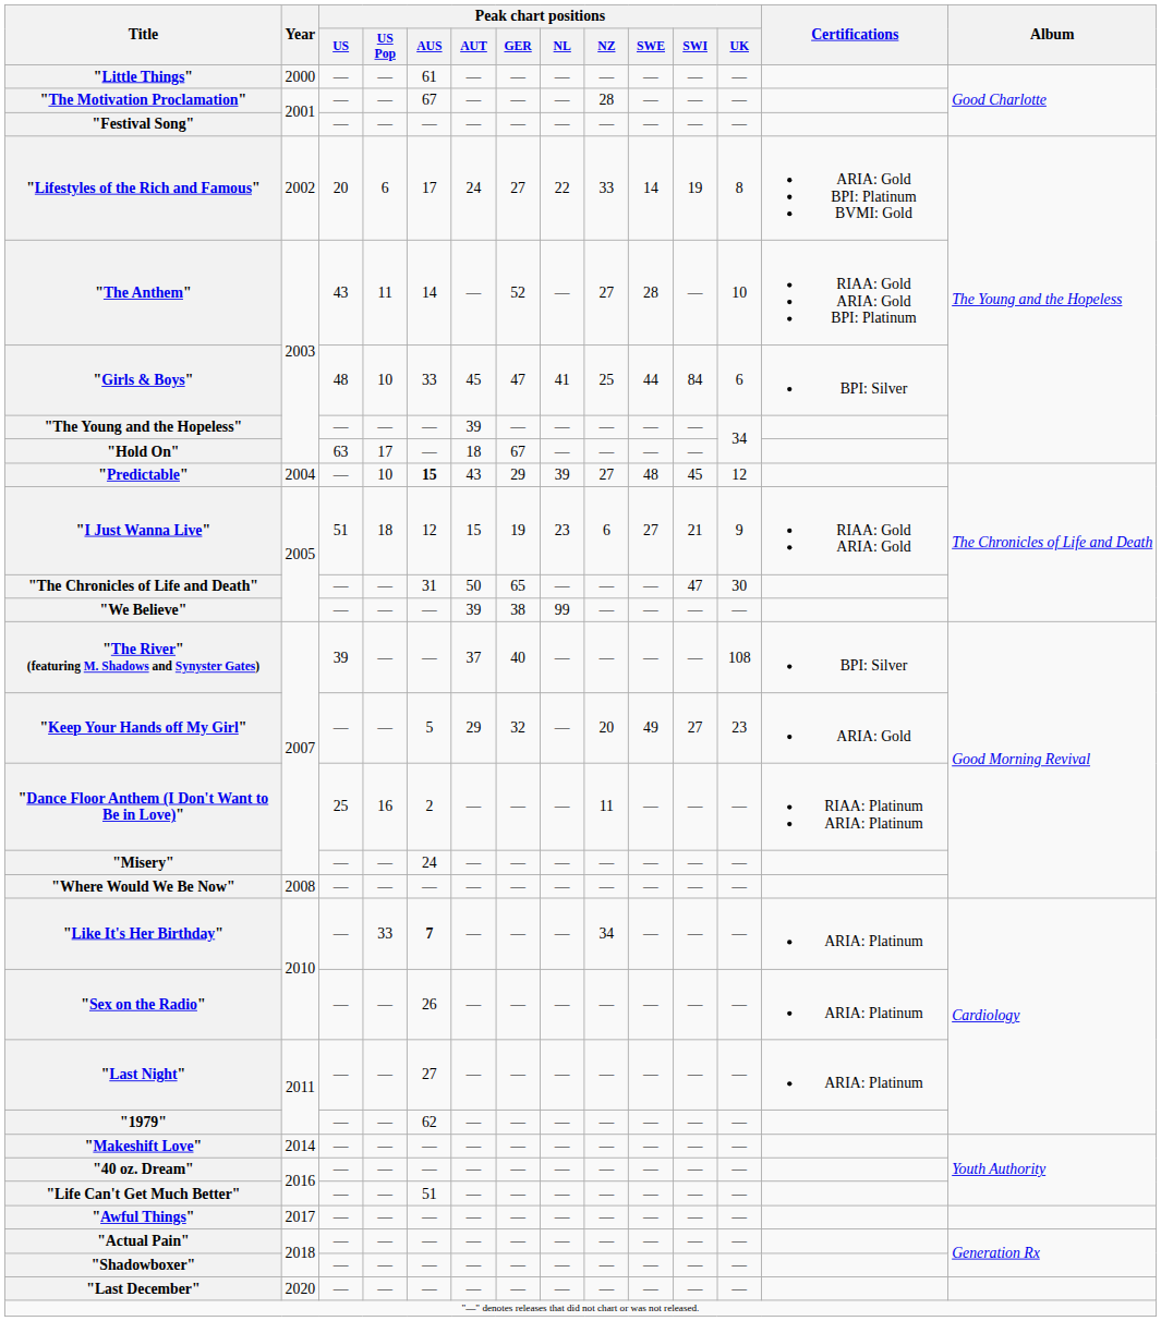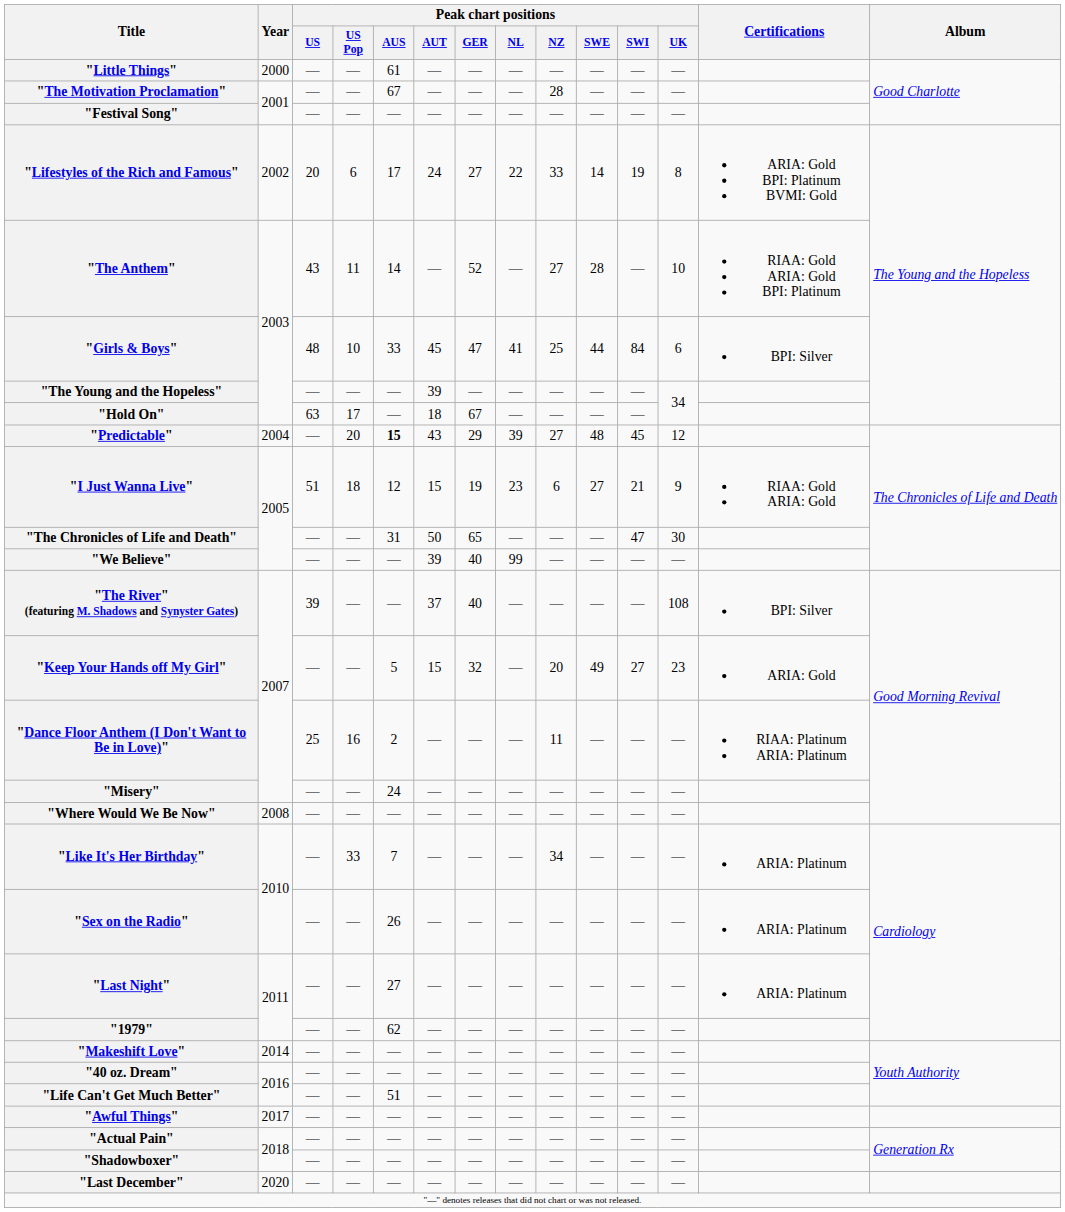"Predictable" | Peak chart positions / US Pop: 10 -> 20
"We Believe" | Peak chart positions / GER: 38 -> 40
"Keep Your Hands off My Girl" | Peak chart positions / AUT: 29 -> 15
"Like It's Her Birthday" | Peak chart positions / AUS: bold -> normal
